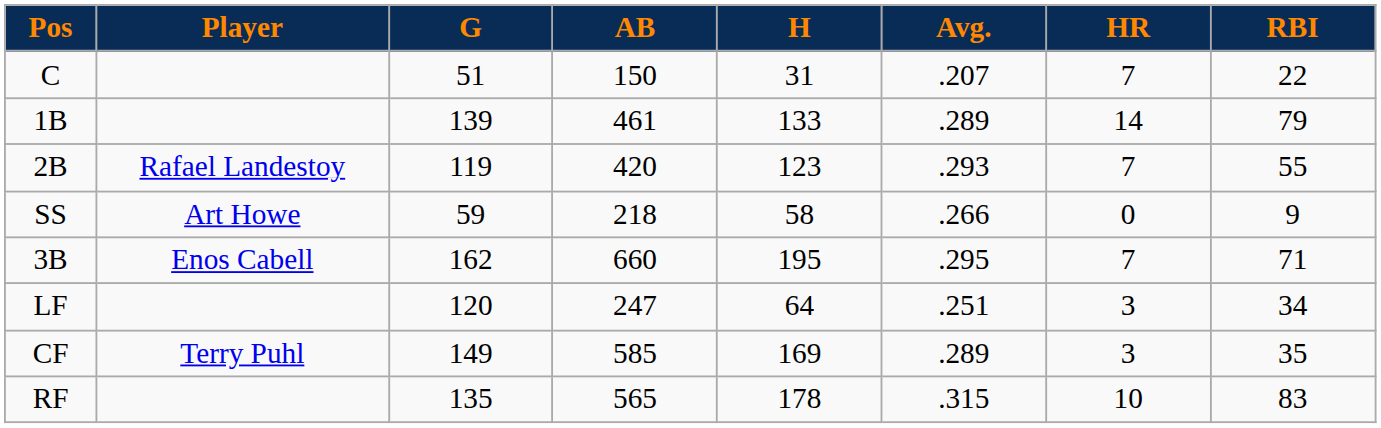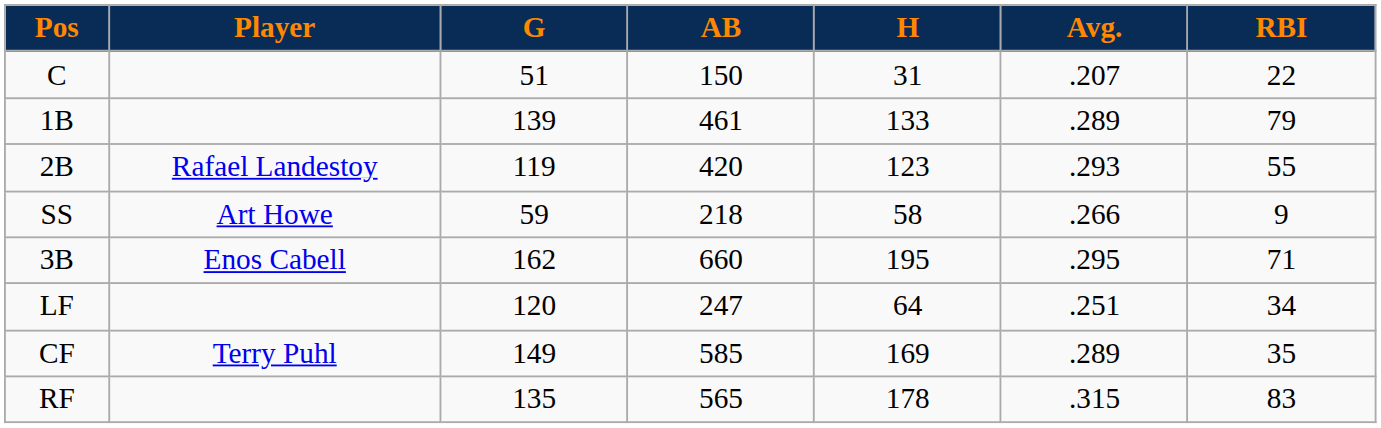- column: HR | 7 | 14 | 7 | 0 | 7 | 3 | 3 | 10
